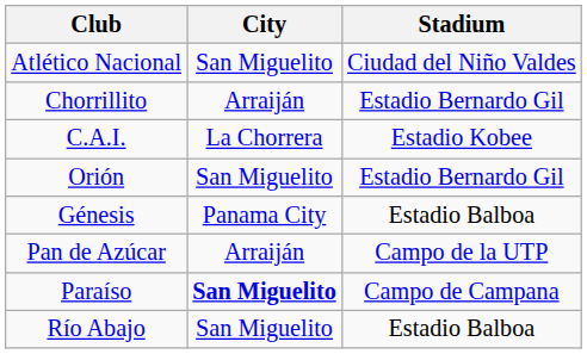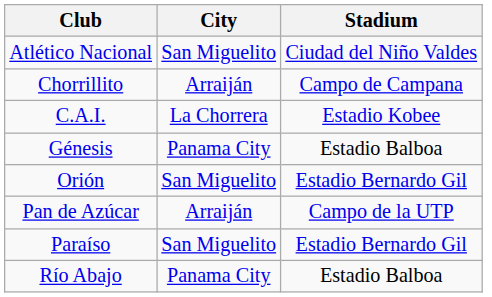Chorrillito | Stadium: Estadio Bernardo Gil -> Campo de Campana
rows swapped: Génesis <-> Orión
Paraíso | City: bold -> normal
Paraíso | Stadium: Campo de Campana -> Estadio Bernardo Gil
Río Abajo | City: San Miguelito -> Panama City
